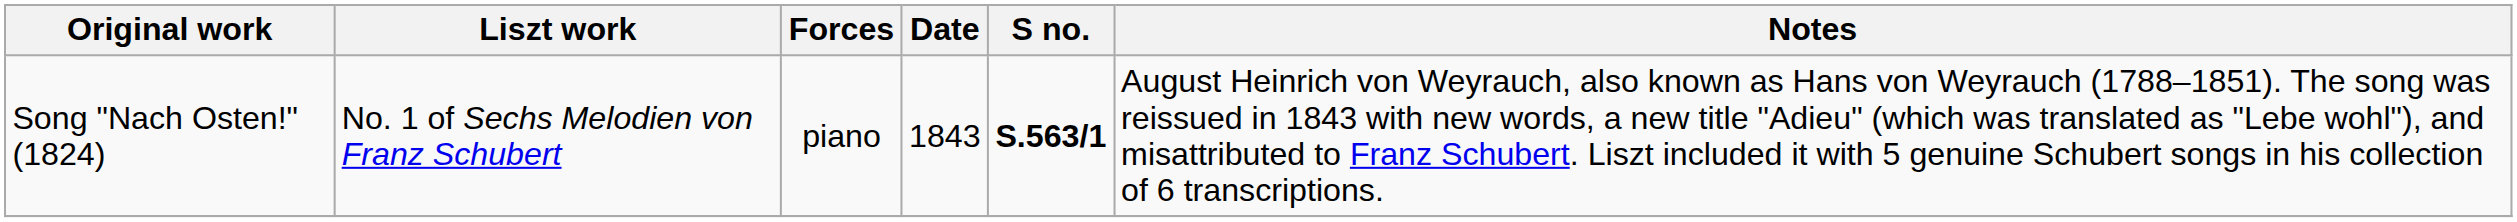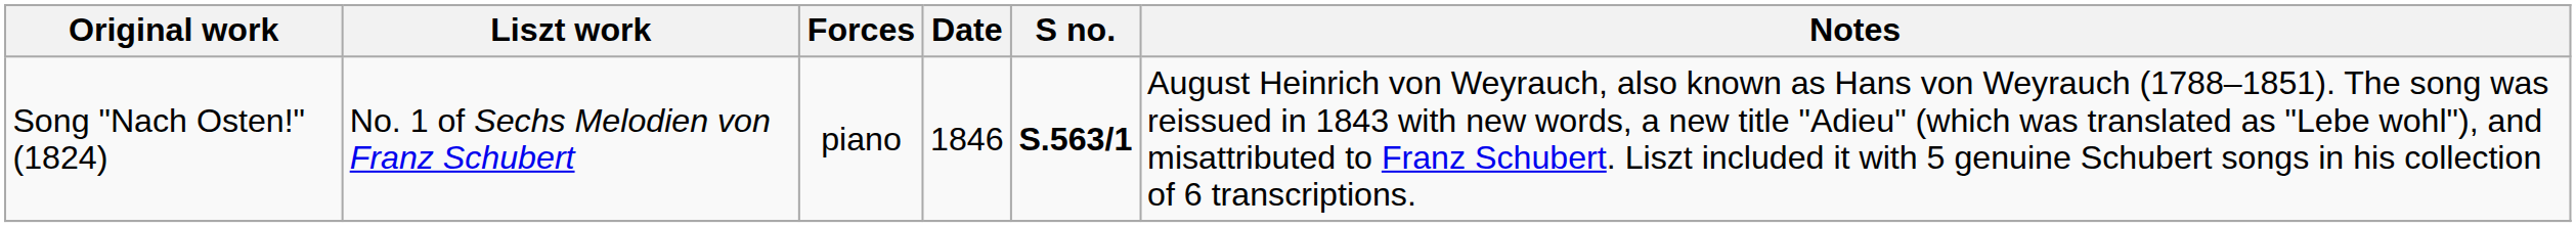Song "Nach Osten!" (1824) | Date: 1843 -> 1846
